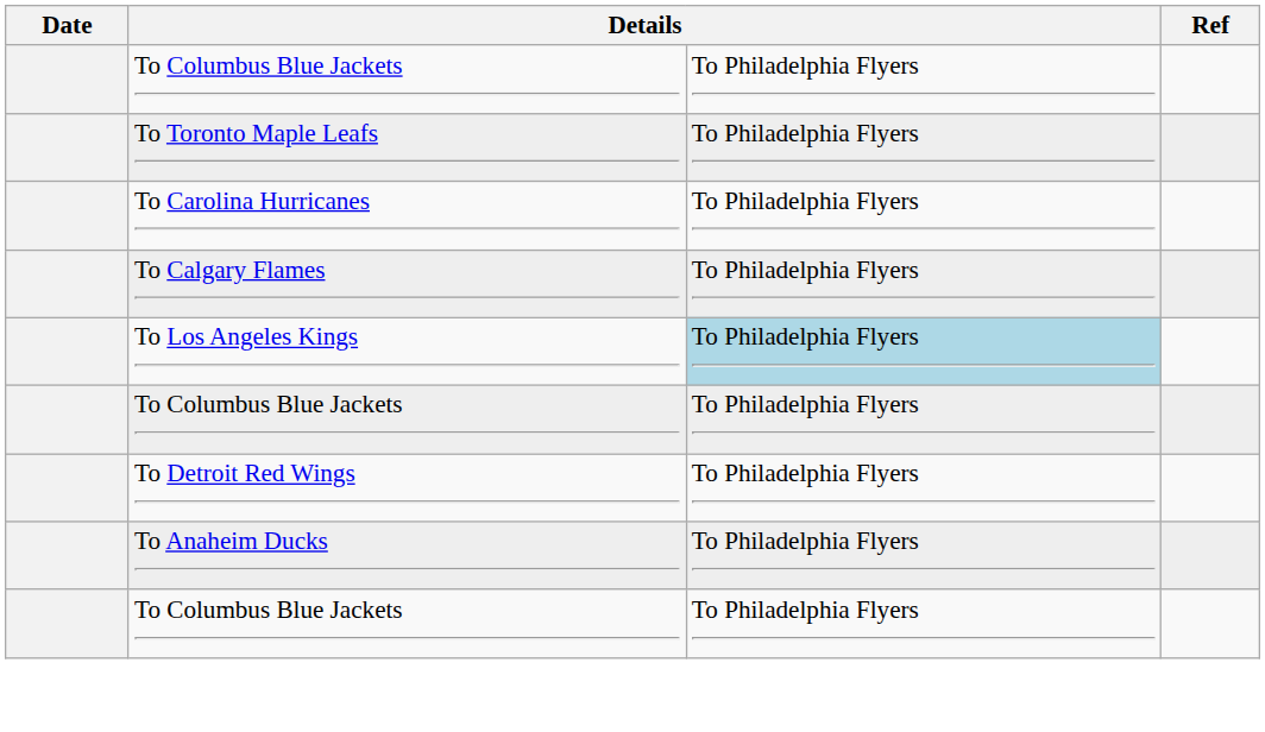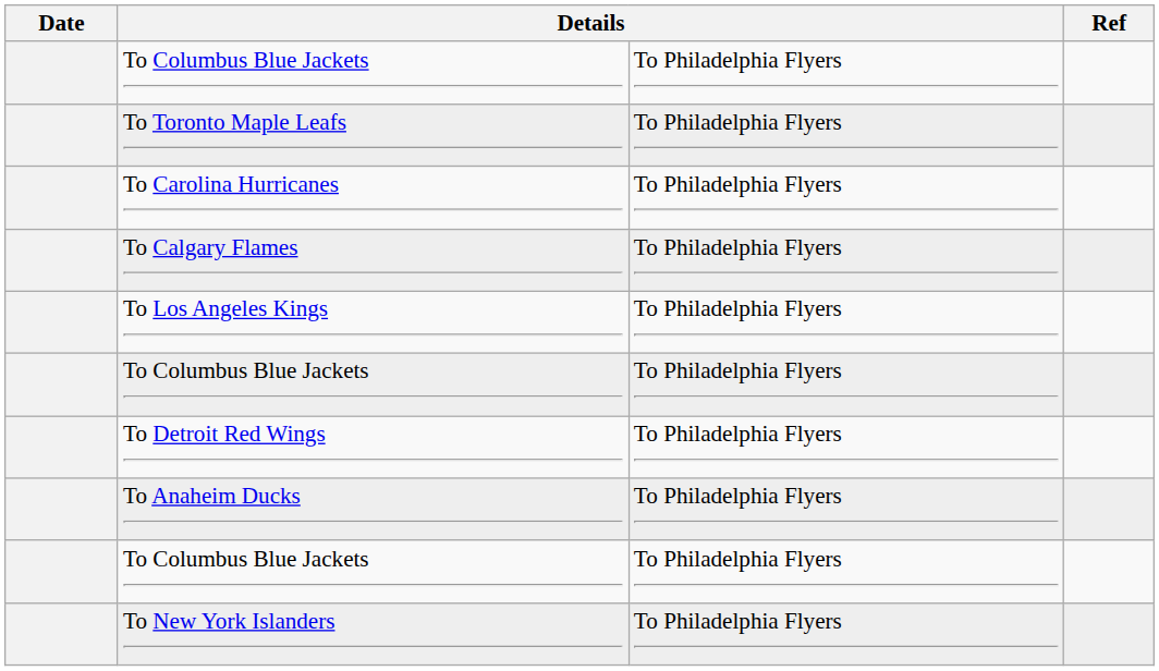To Los Angeles Kings | column 3: lightblue background -> no background
+ row: To New York Islanders | To Philadelphia Flyers
